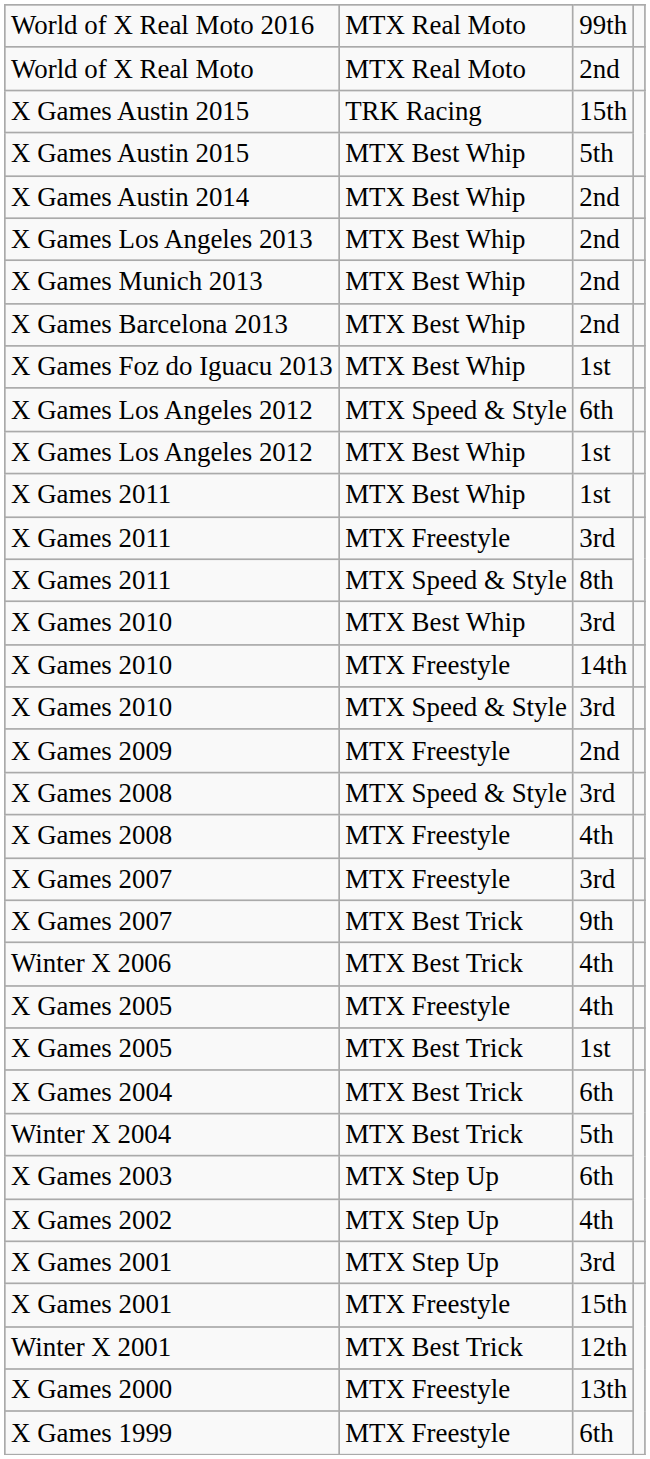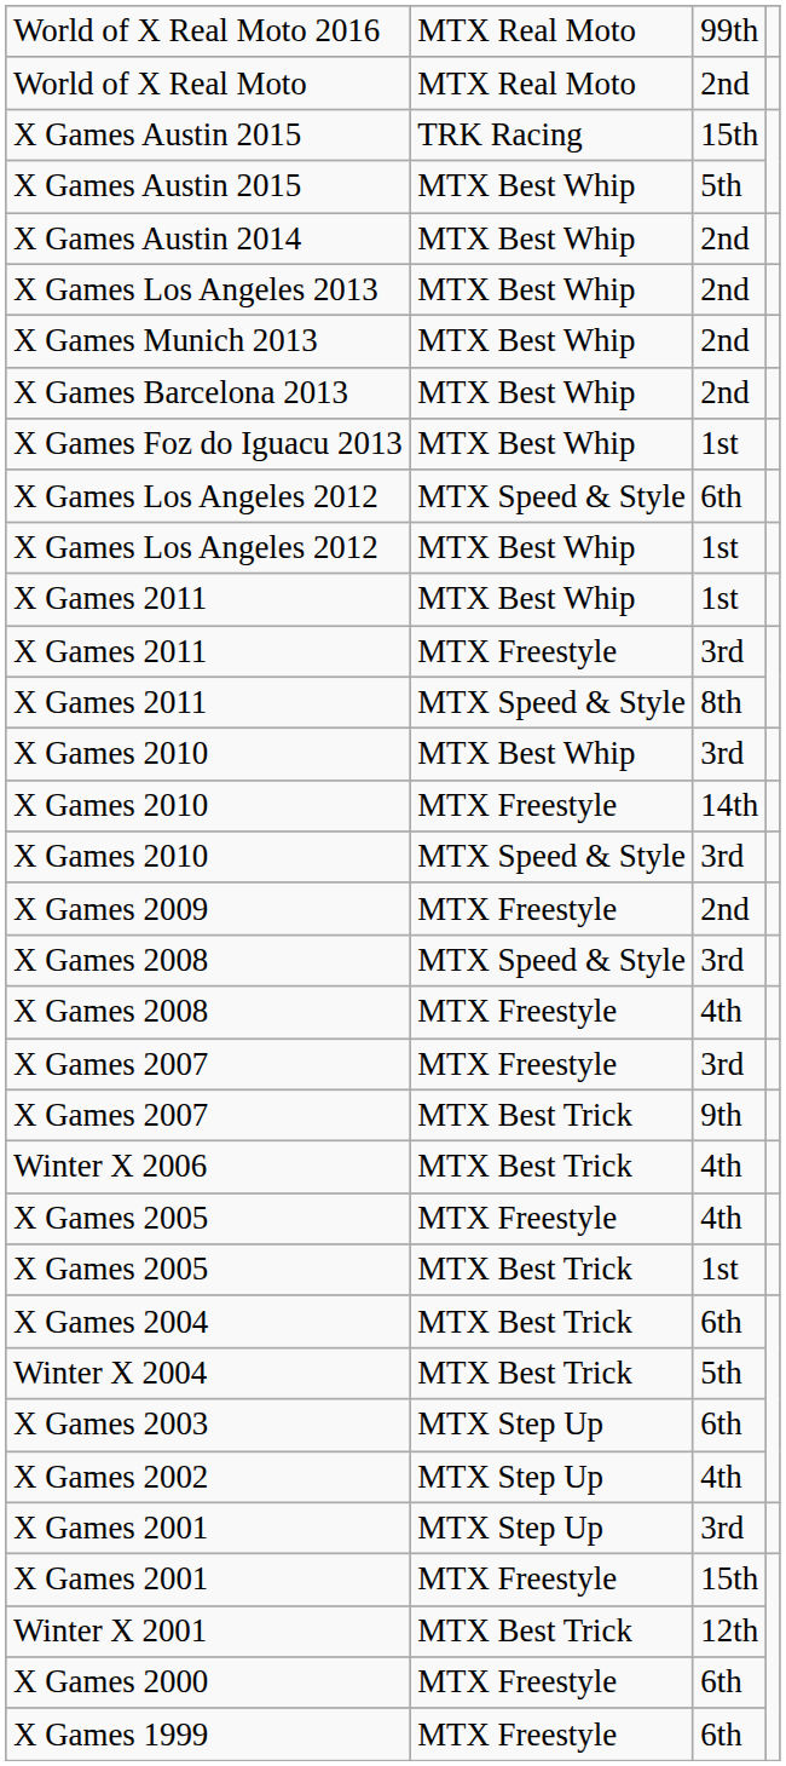X Games 2000 | column 3: 13th -> 6th
